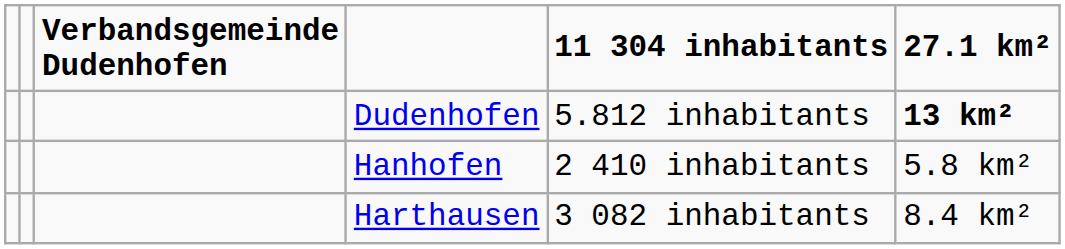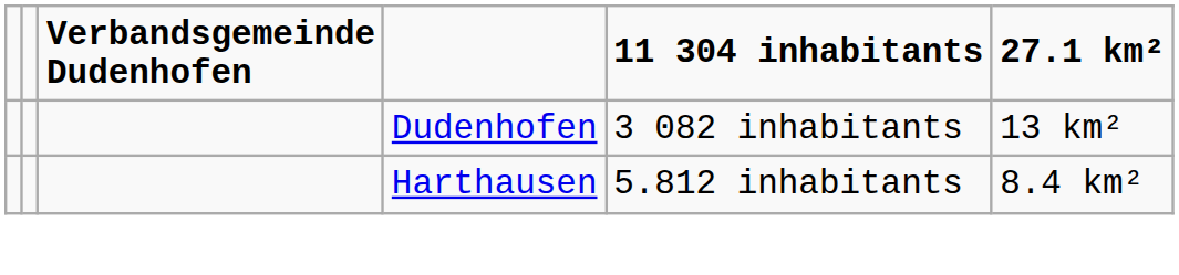Dudenhofen | 11 304 inhabitants: 5.812 inhabitants -> 3 082 inhabitants
Dudenhofen | 27.1 km²: bold -> normal
- row: Hanhofen | 2 410 inhabitants | 5.8 km²
Harthausen | 11 304 inhabitants: 3 082 inhabitants -> 5.812 inhabitants
